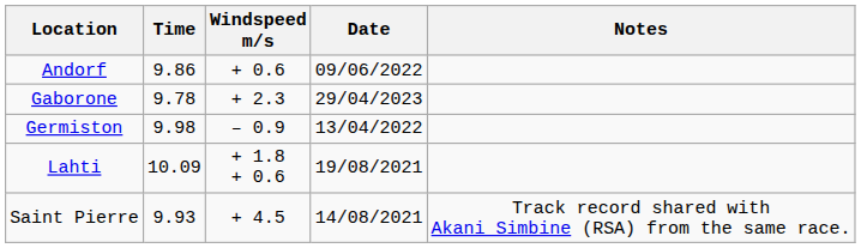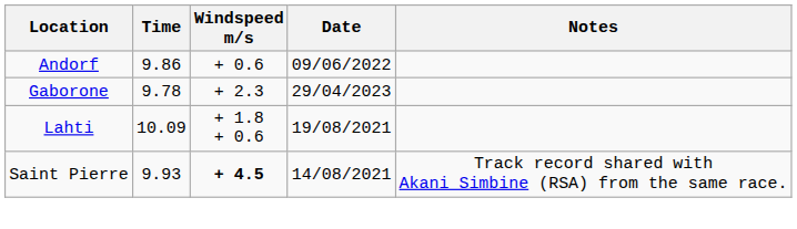- row: Germiston | 9.98 | – 0.9 | 13/04/2022
Saint Pierre | Windspeed m/s: normal -> bold
